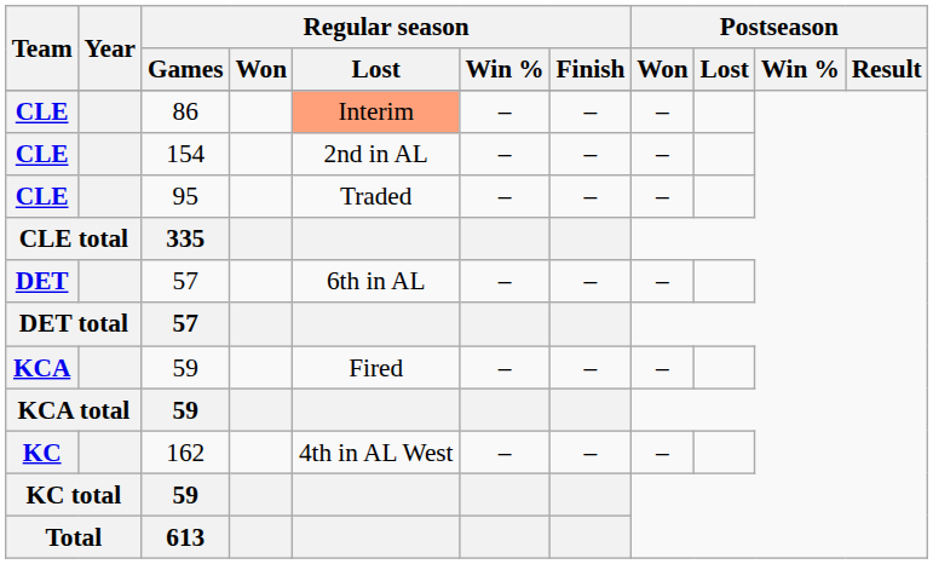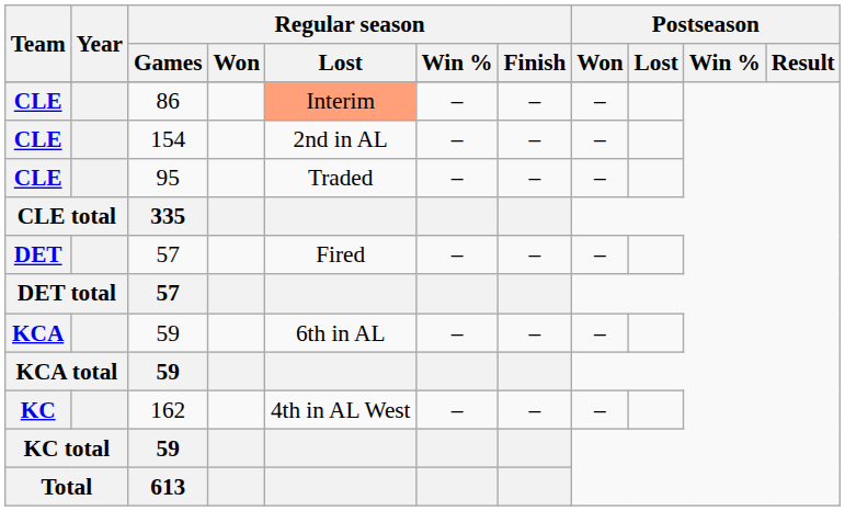DET / 57 | Regular season / Lost: 6th in AL -> Fired
KCA / 59 | Regular season / Lost: Fired -> 6th in AL
